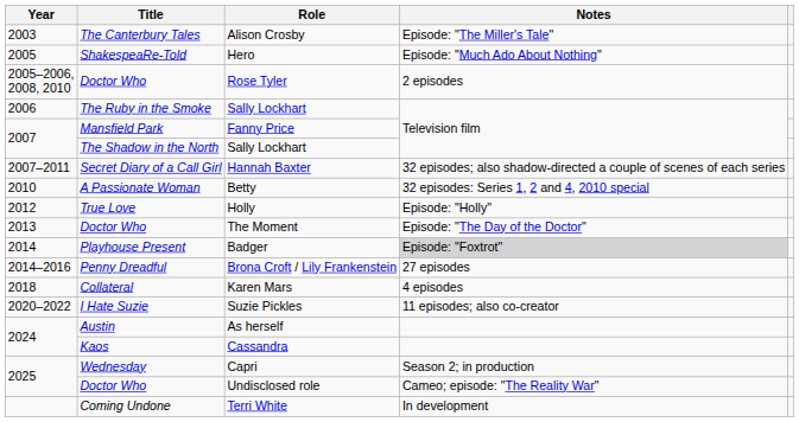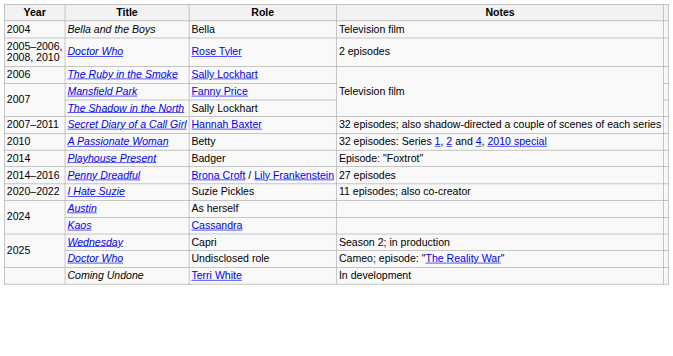- row: 2003 | The Canterbury Tales | Alison Crosby | Episode: "The Miller's Tale"
+ row: 2004 | Bella and the Boys | Bella | Television film
- row: 2005 | ShakespeaRe-Told | Hero | Episode: "Much Ado About Nothing"
- row: 2012 | True Love | Holly | Episode: "Holly"
- row: 2013 | Doctor Who | The Moment | Episode: "The Day of the Doctor"
Badger | Notes: lightgrey background -> no background
- row: 2018 | Collateral | Karen Mars | 4 episodes
